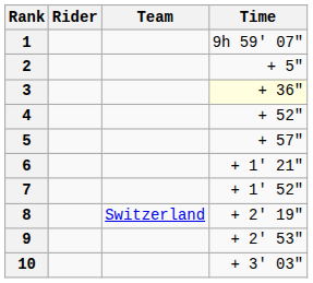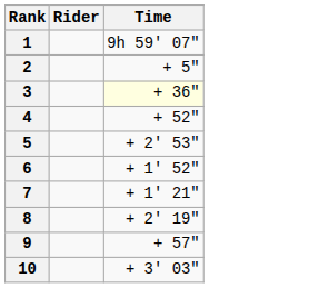- column: Team | Switzerland
5 | Time: + 57" -> + 2' 53"
6 | Time: + 1' 21" -> + 1' 52"
7 | Time: + 1' 52" -> + 1' 21"
9 | Time: + 2' 53" -> + 57"
